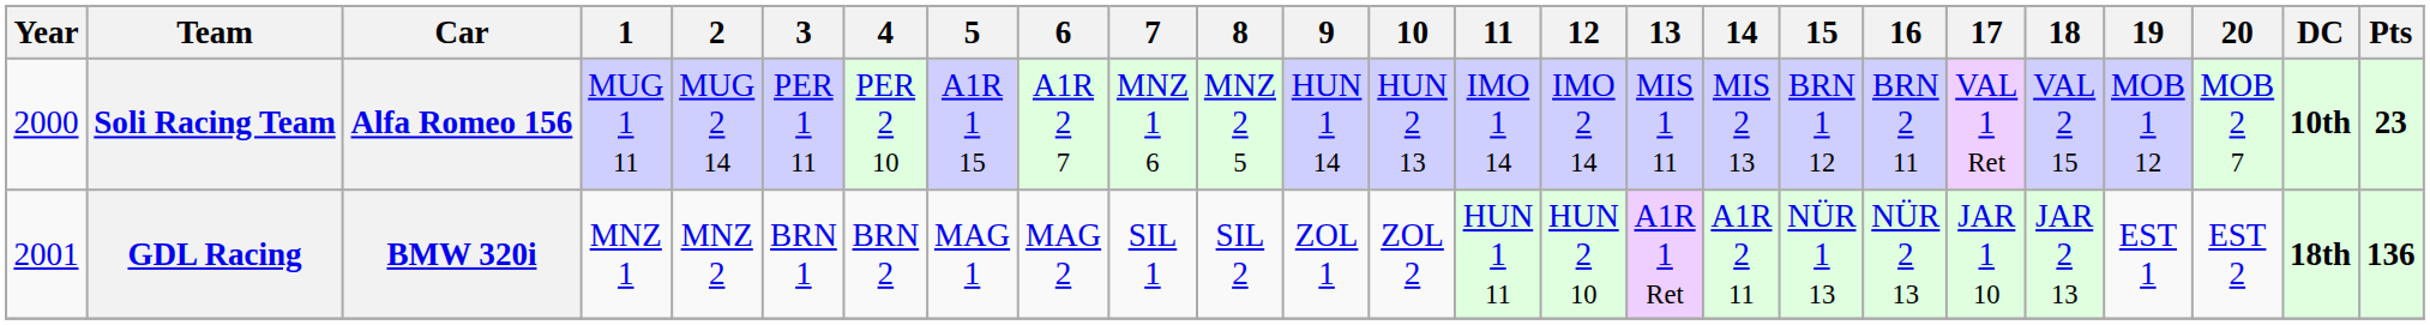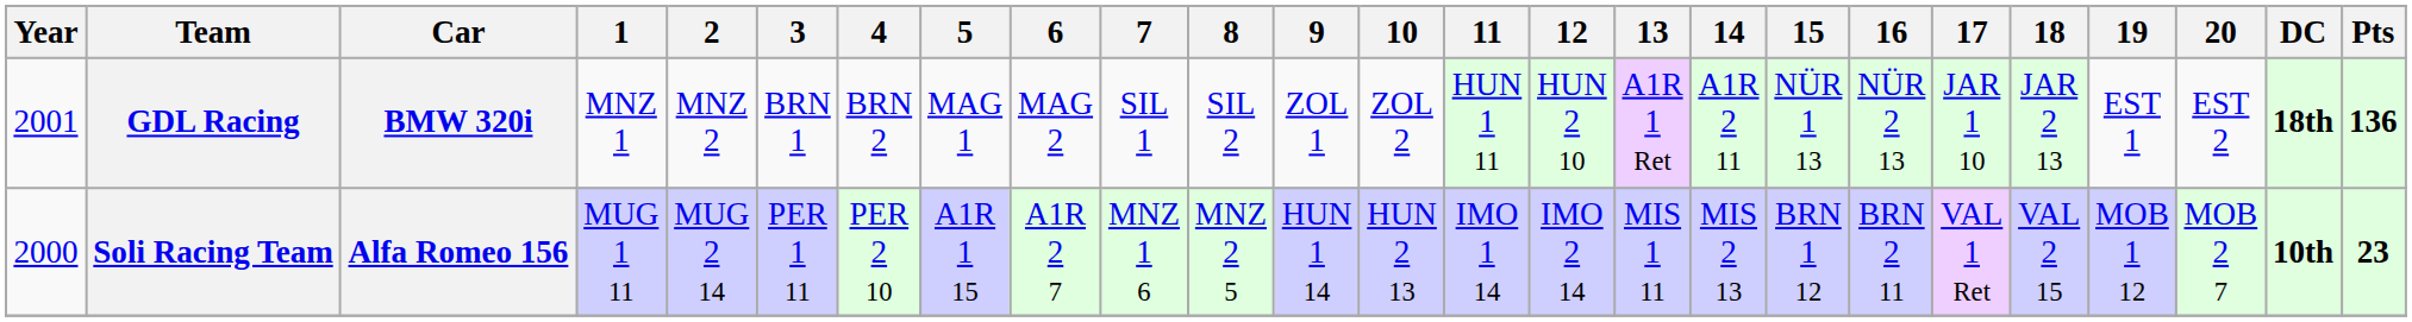rows swapped: Soli Racing Team <-> GDL Racing
